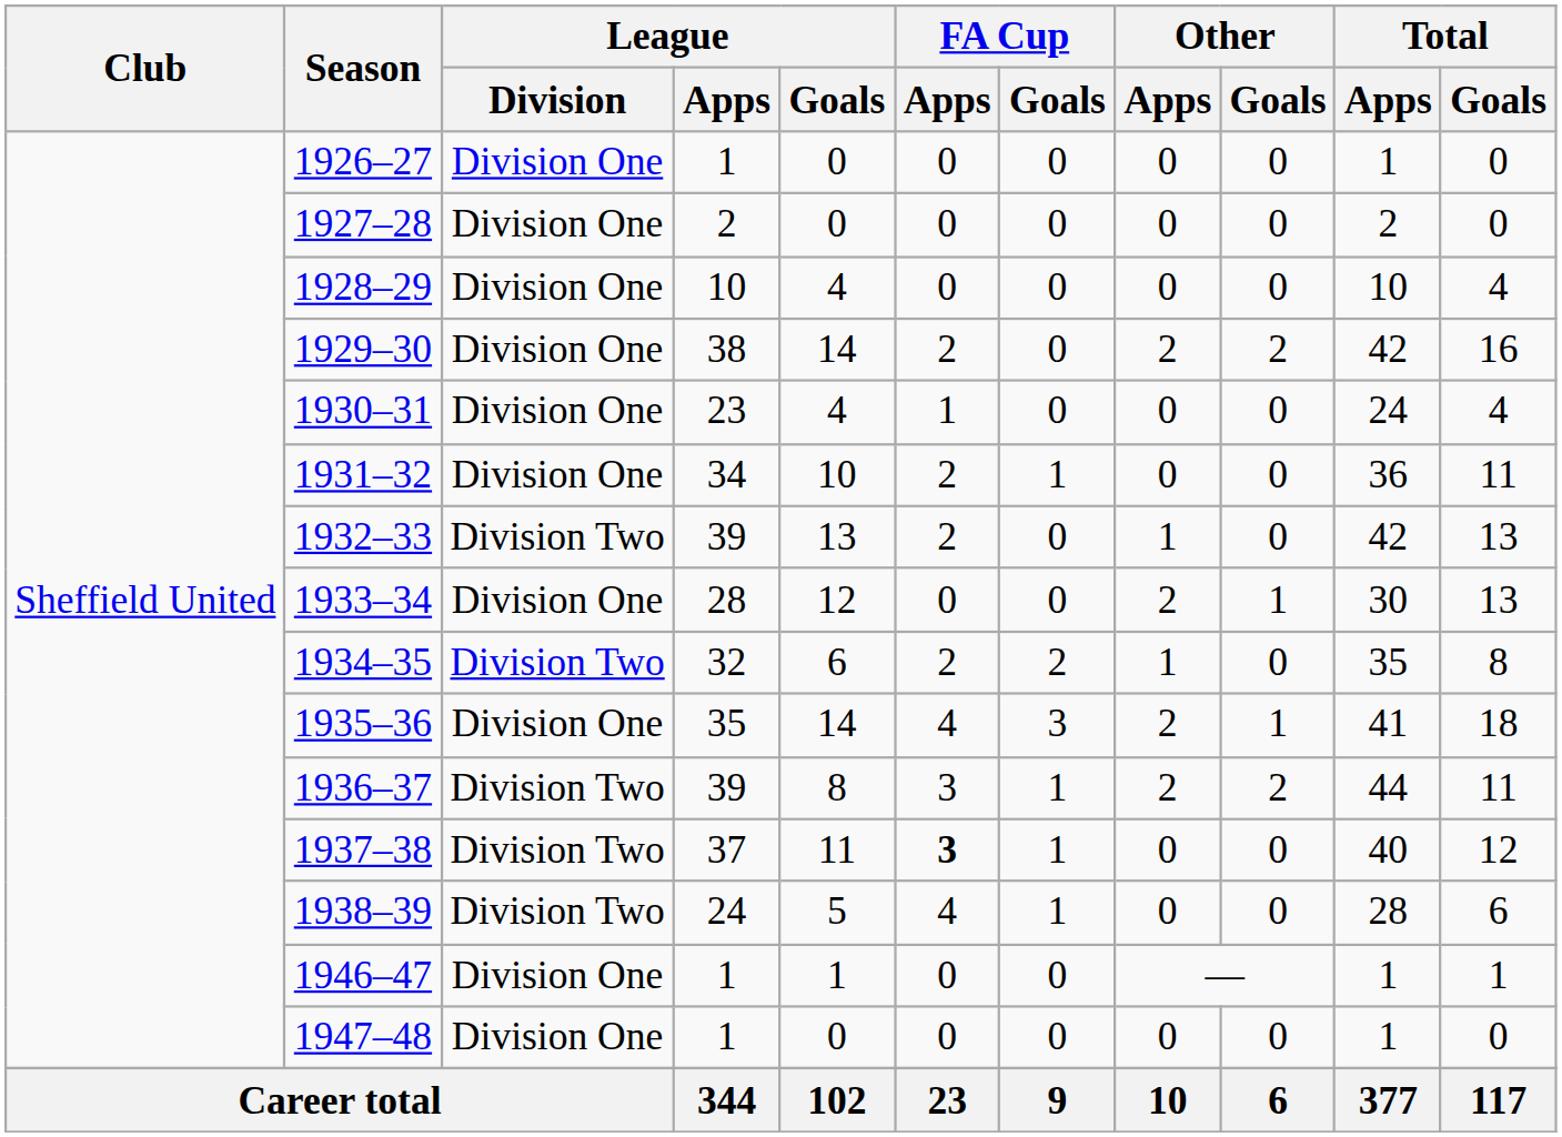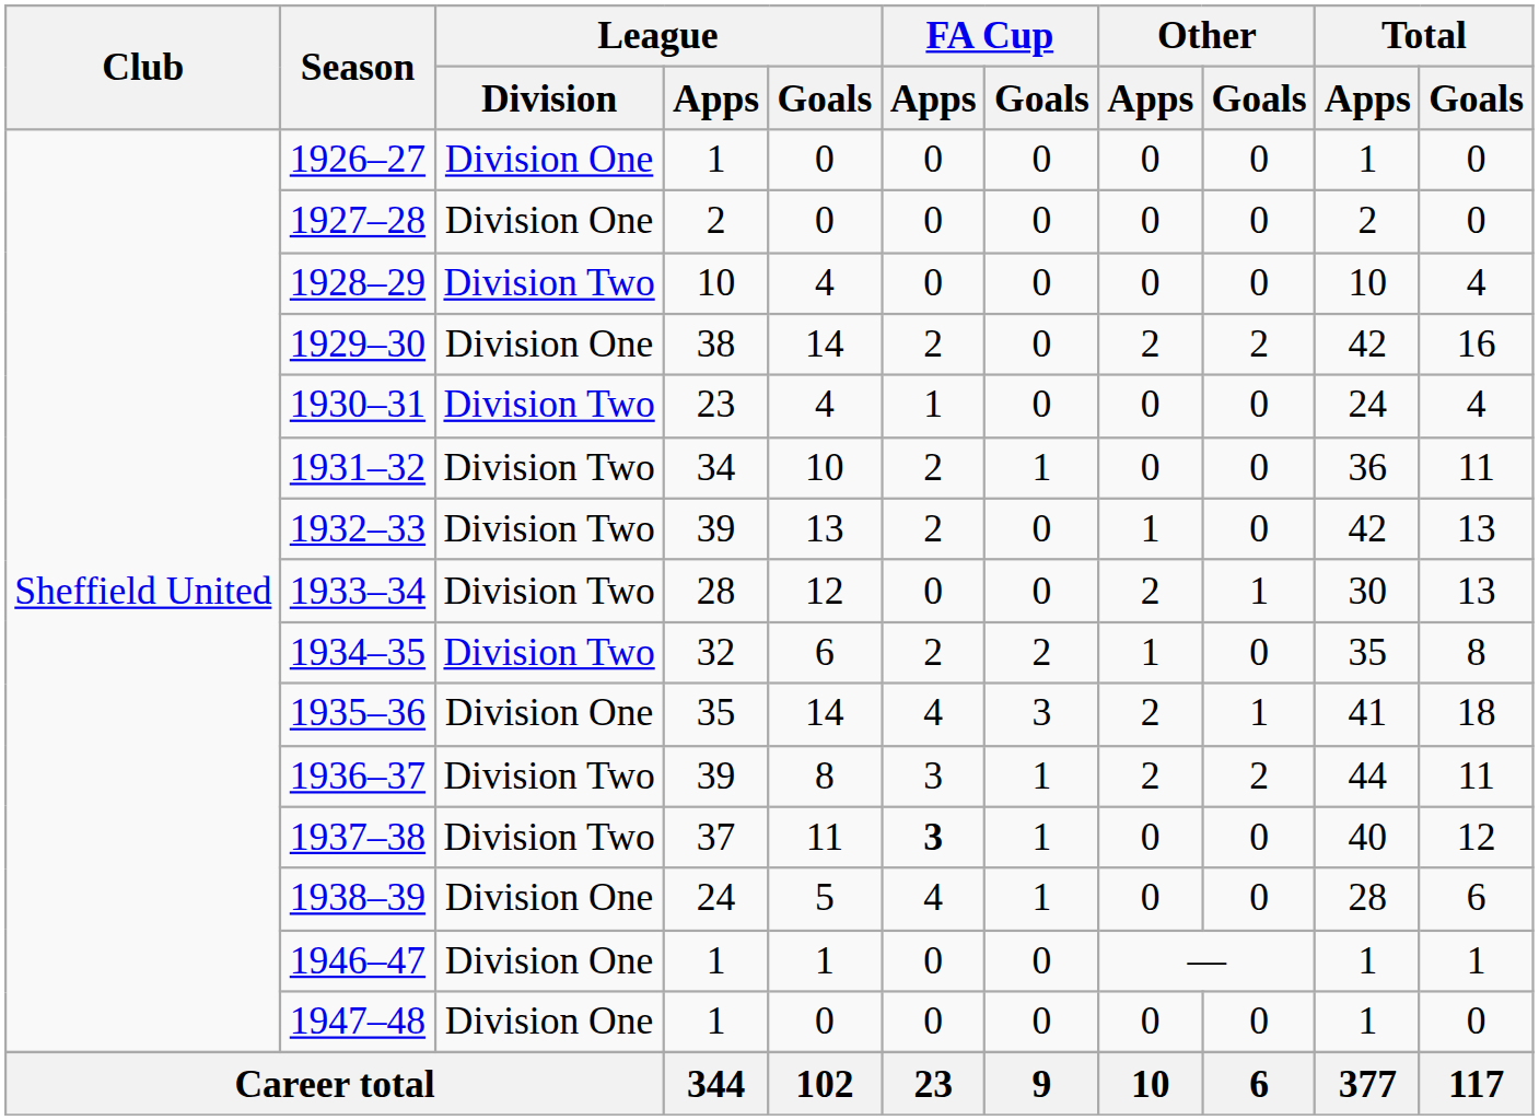1928–29 | League / Division: Division One -> Division Two
1930–31 | League / Division: Division One -> Division Two
1931–32 | League / Division: Division One -> Division Two
1933–34 | League / Division: Division One -> Division Two
1938–39 | League / Division: Division Two -> Division One
